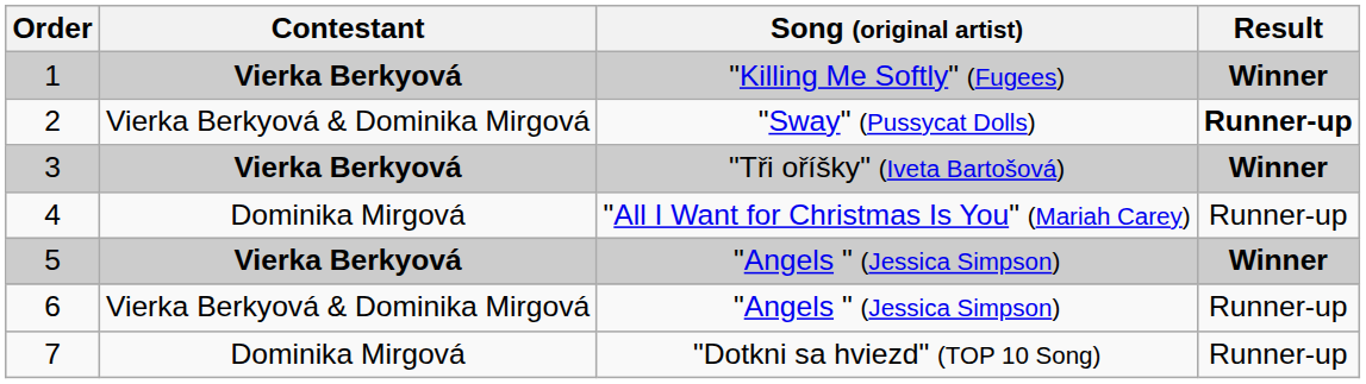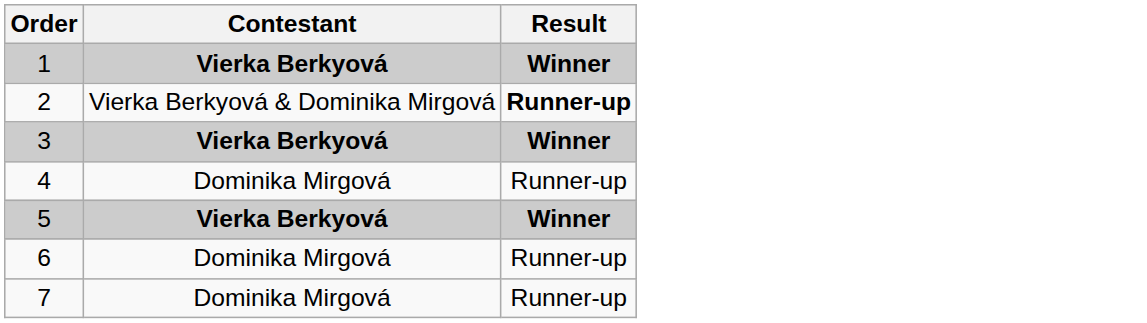- column: Song (original artist) | "Killing Me Softly" (Fugees) | "Sway" (Pussycat Dolls) | "Tři oříšky" (Iveta Bartošová) | "All I Want for Christmas Is You" (Mariah Carey) | "Angels " (Jessica Simpson) | "Angels " (Jessica Simpson) | "Dotkni sa hviezd" (TOP 10 Song)
6 | Contestant: Vierka Berkyová & Dominika Mirgová -> Dominika Mirgová
